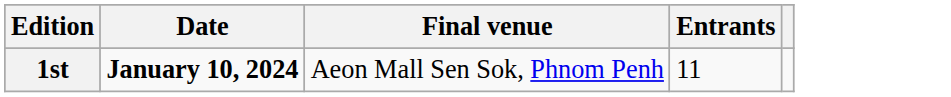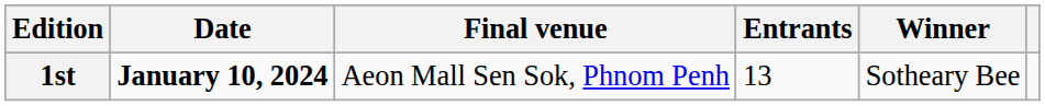+ column: Winner | Sotheary Bee
1st | Entrants: 11 -> 13
